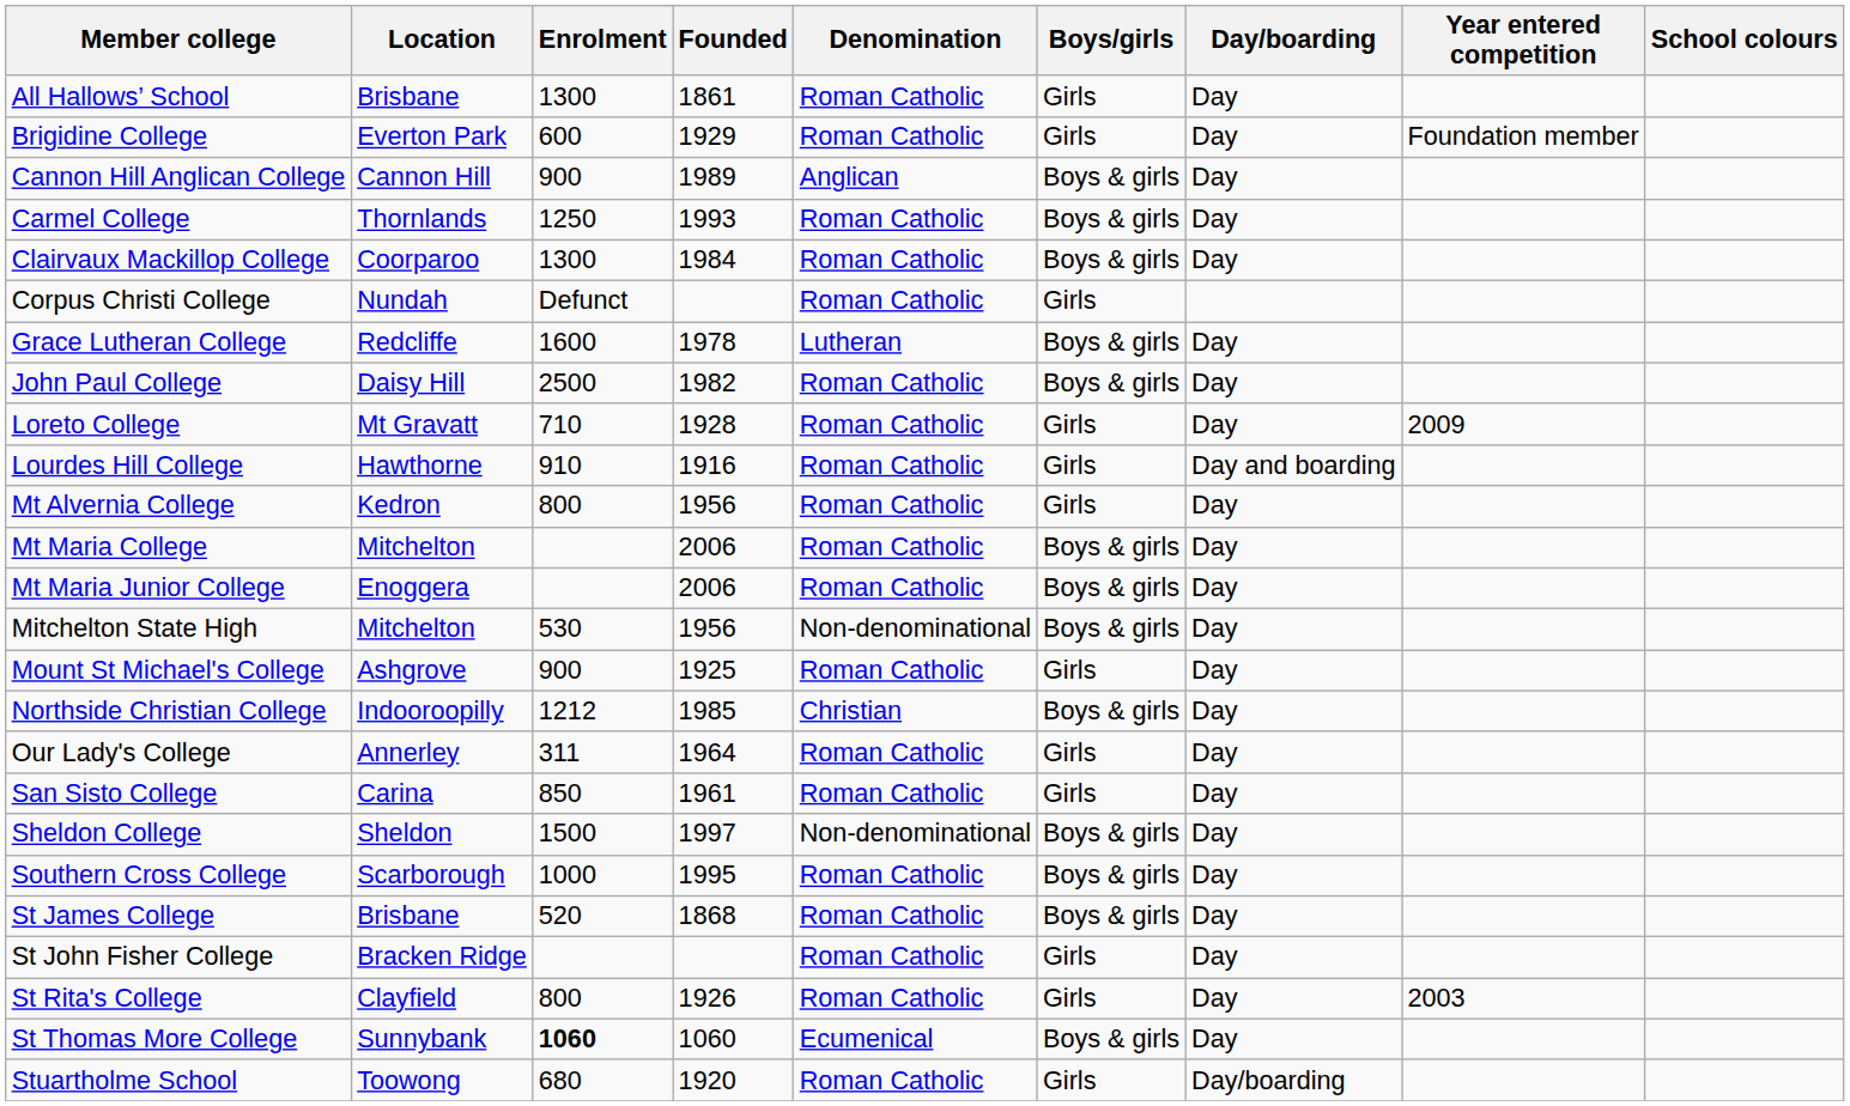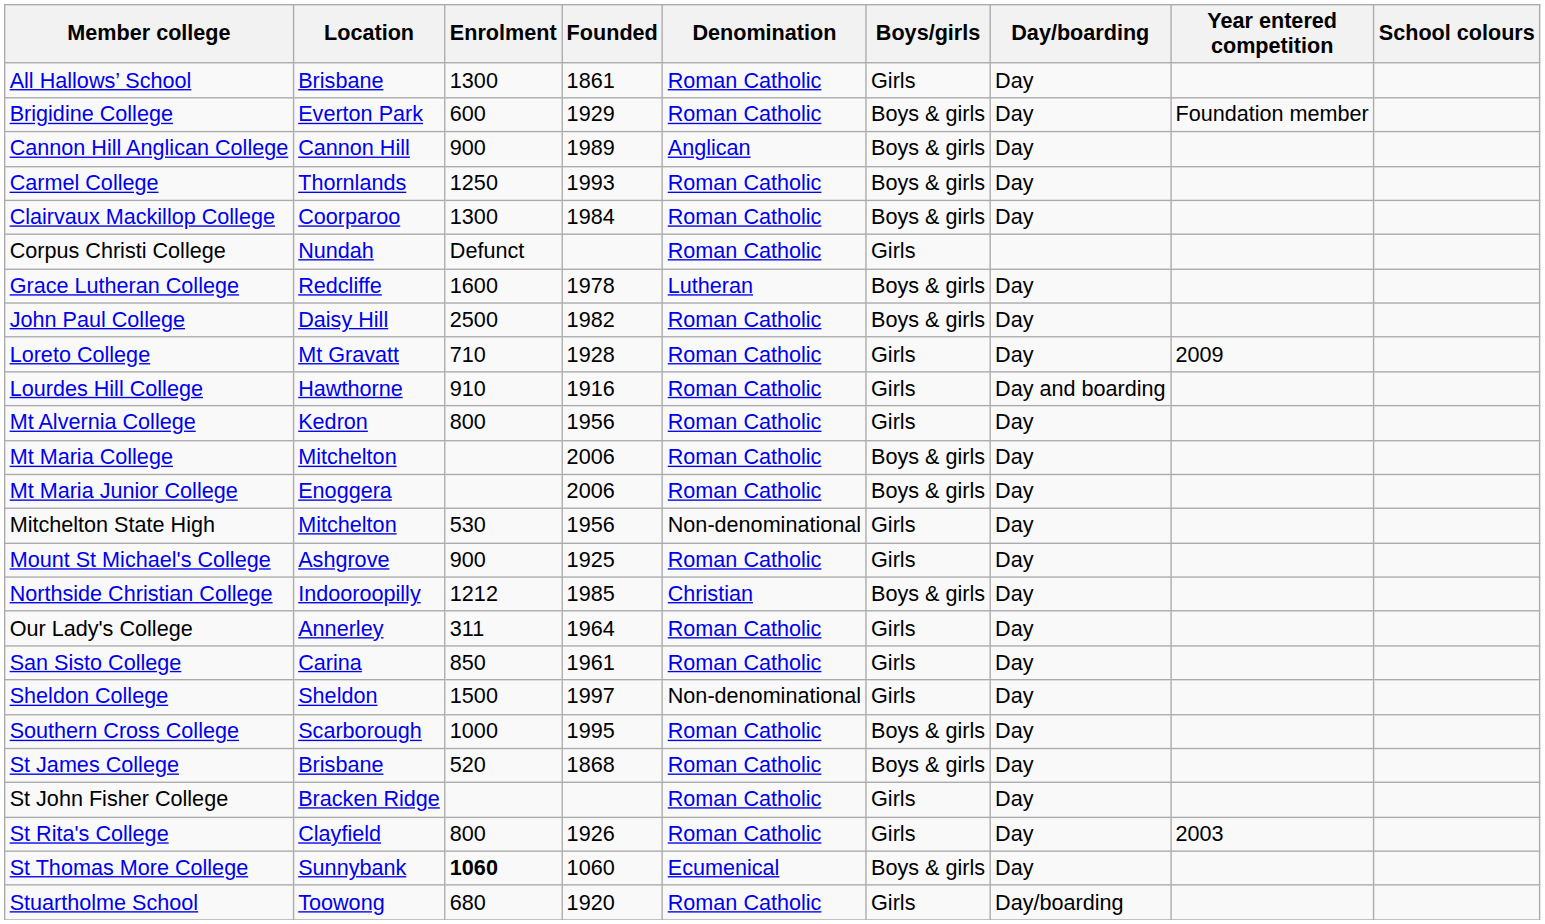Brigidine College | Boys/girls: Girls -> Boys & girls
Mitchelton State High | Boys/girls: Boys & girls -> Girls
Sheldon College | Boys/girls: Boys & girls -> Girls
